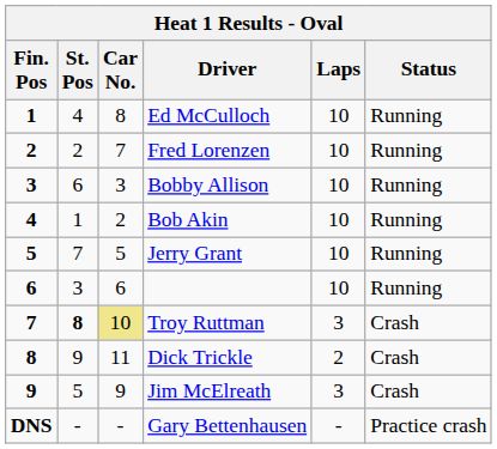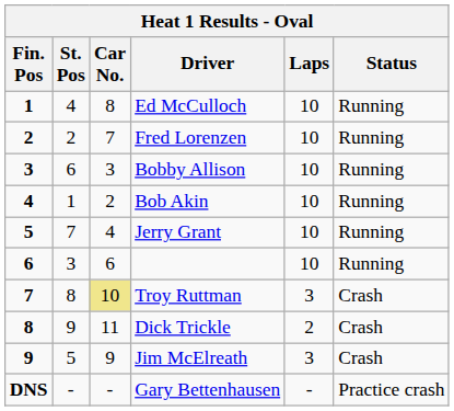Jerry Grant | Car No.: 5 -> 4
Troy Ruttman | St. Pos: bold -> normal
